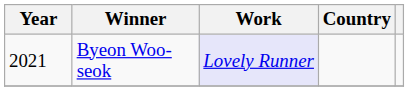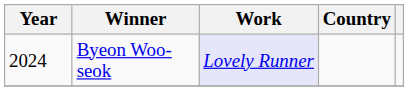Byeon Woo-seok | Year: 2021 -> 2024
